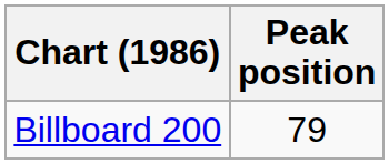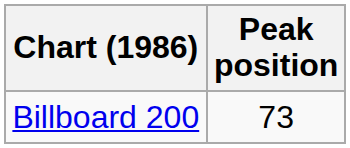Billboard 200 | Peak position: 79 -> 73
